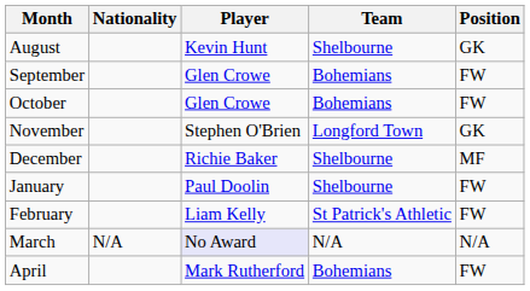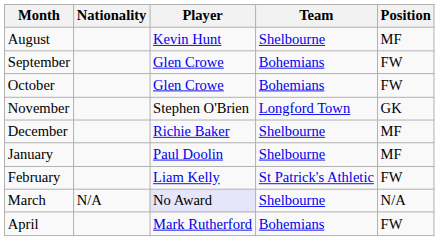August | Position: GK -> MF
January | Position: FW -> MF
March | Team: N/A -> Shelbourne
